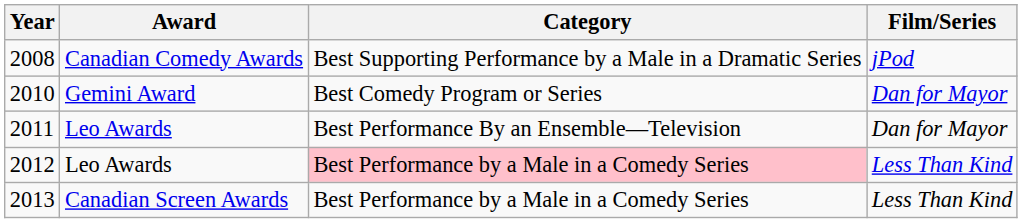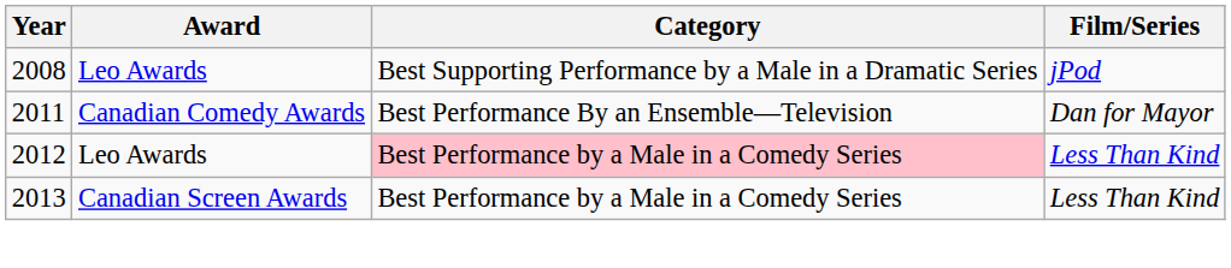2008 | Award: Canadian Comedy Awards -> Leo Awards
- row: 2010 | Gemini Award | Best Comedy Program or Series | Dan for Mayor
2011 | Award: Leo Awards -> Canadian Comedy Awards
